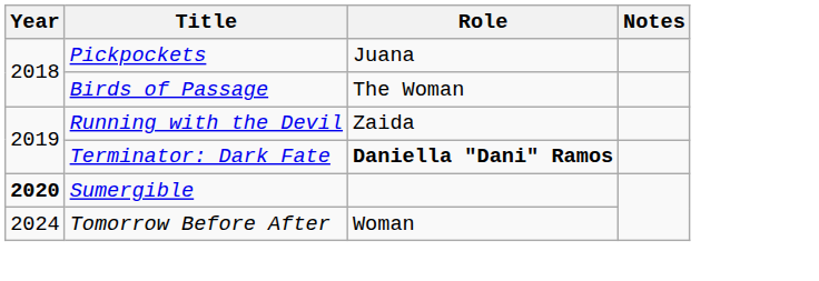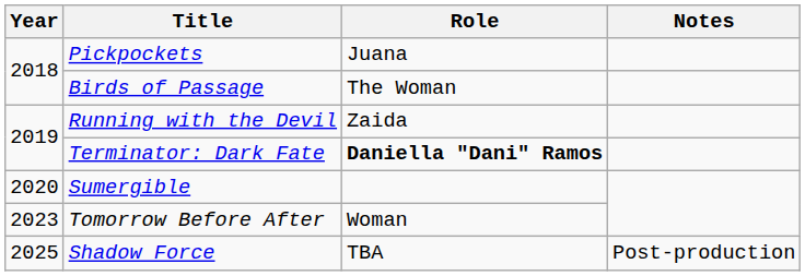Sumergible | Year: bold -> normal
Tomorrow Before After | Year: 2024 -> 2023
+ row: 2025 | Shadow Force | TBA | Post-production
